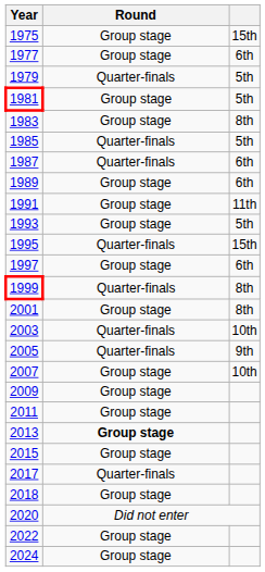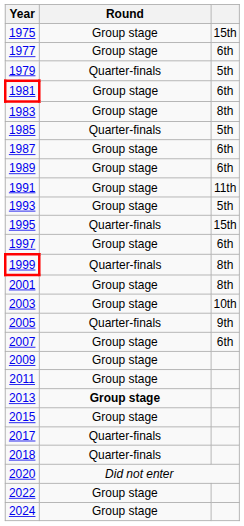1981 | column 3: 5th -> 6th
1987 | Round: Quarter-finals -> Group stage
2003 | Round: Quarter-finals -> Group stage
2007 | column 3: 10th -> 6th
2018 | Round: Group stage -> Quarter-finals
